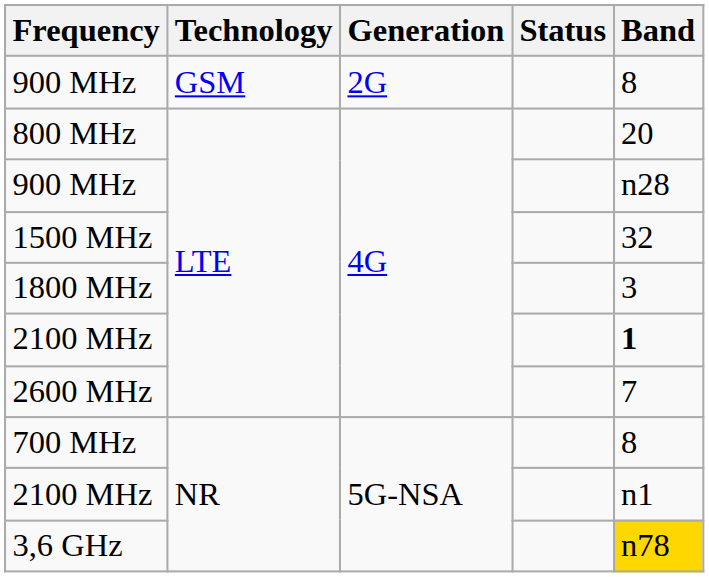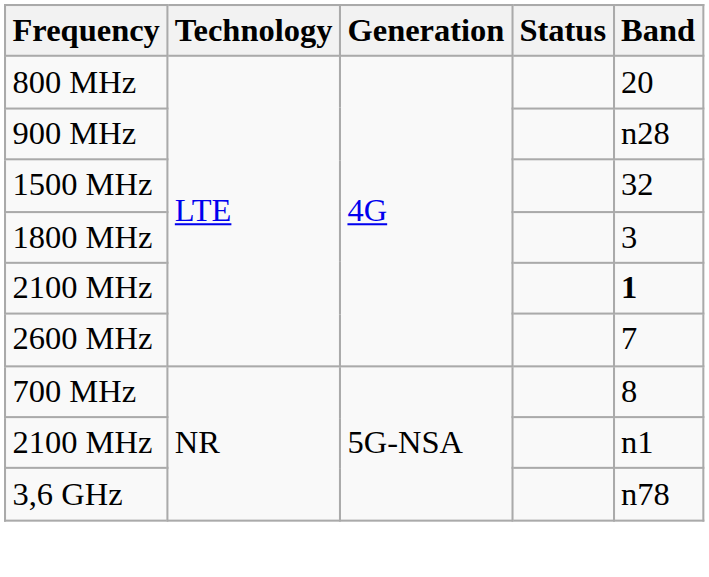- row: 900 MHz | GSM | 2G | 8
3,6 GHz | Band: gold background -> no background
